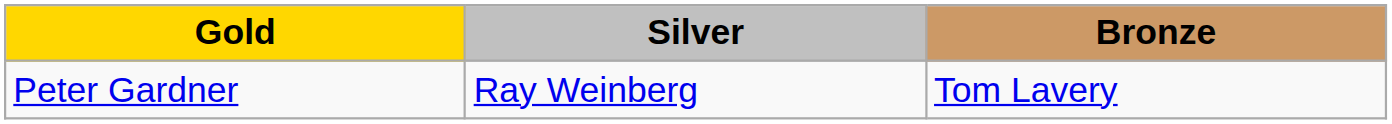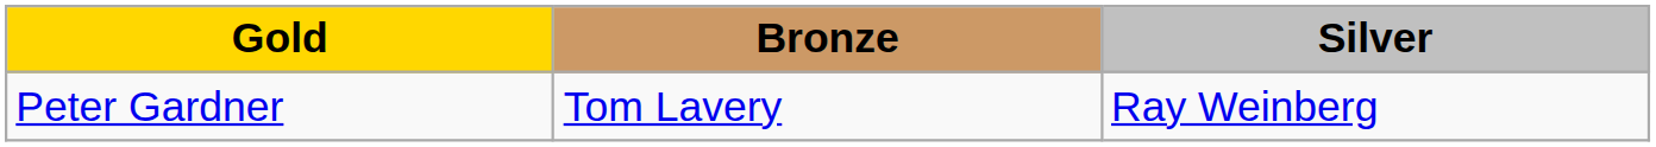columns swapped: Silver <-> Bronze
